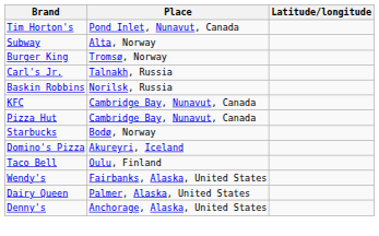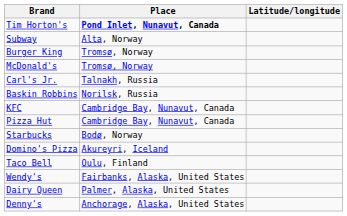Tim Horton's | Place: normal -> bold
+ row: McDonald's | Tromsø, Norway
